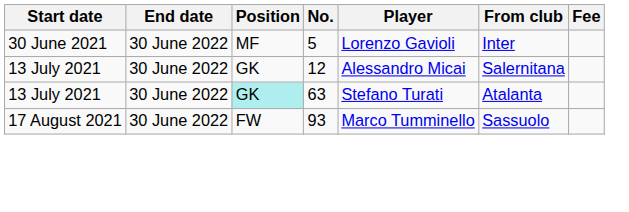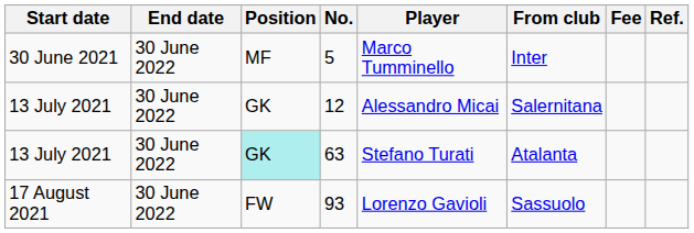+ column: Ref.
5 | Player: Lorenzo Gavioli -> Marco Tumminello
93 | Player: Marco Tumminello -> Lorenzo Gavioli
